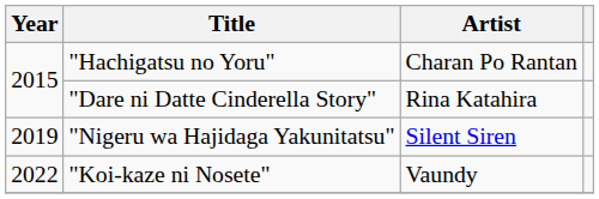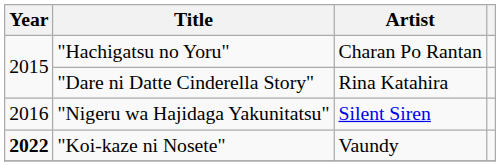"Nigeru wa Hajidaga Yakunitatsu" | Year: 2019 -> 2016
"Koi-kaze ni Nosete" | Year: normal -> bold
